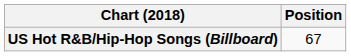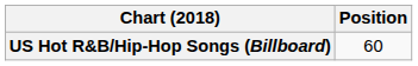US Hot R&B/Hip-Hop Songs (Billboard) | Position: 67 -> 60
